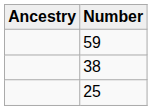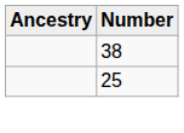- row: 59
